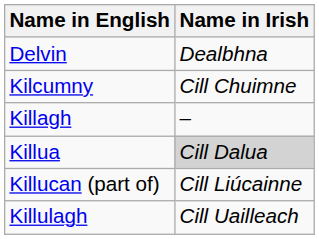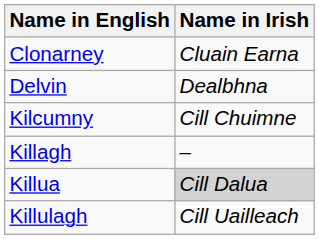+ row: Clonarney | Cluain Earna
- row: Killucan (part of) | Cill Liúcainne
